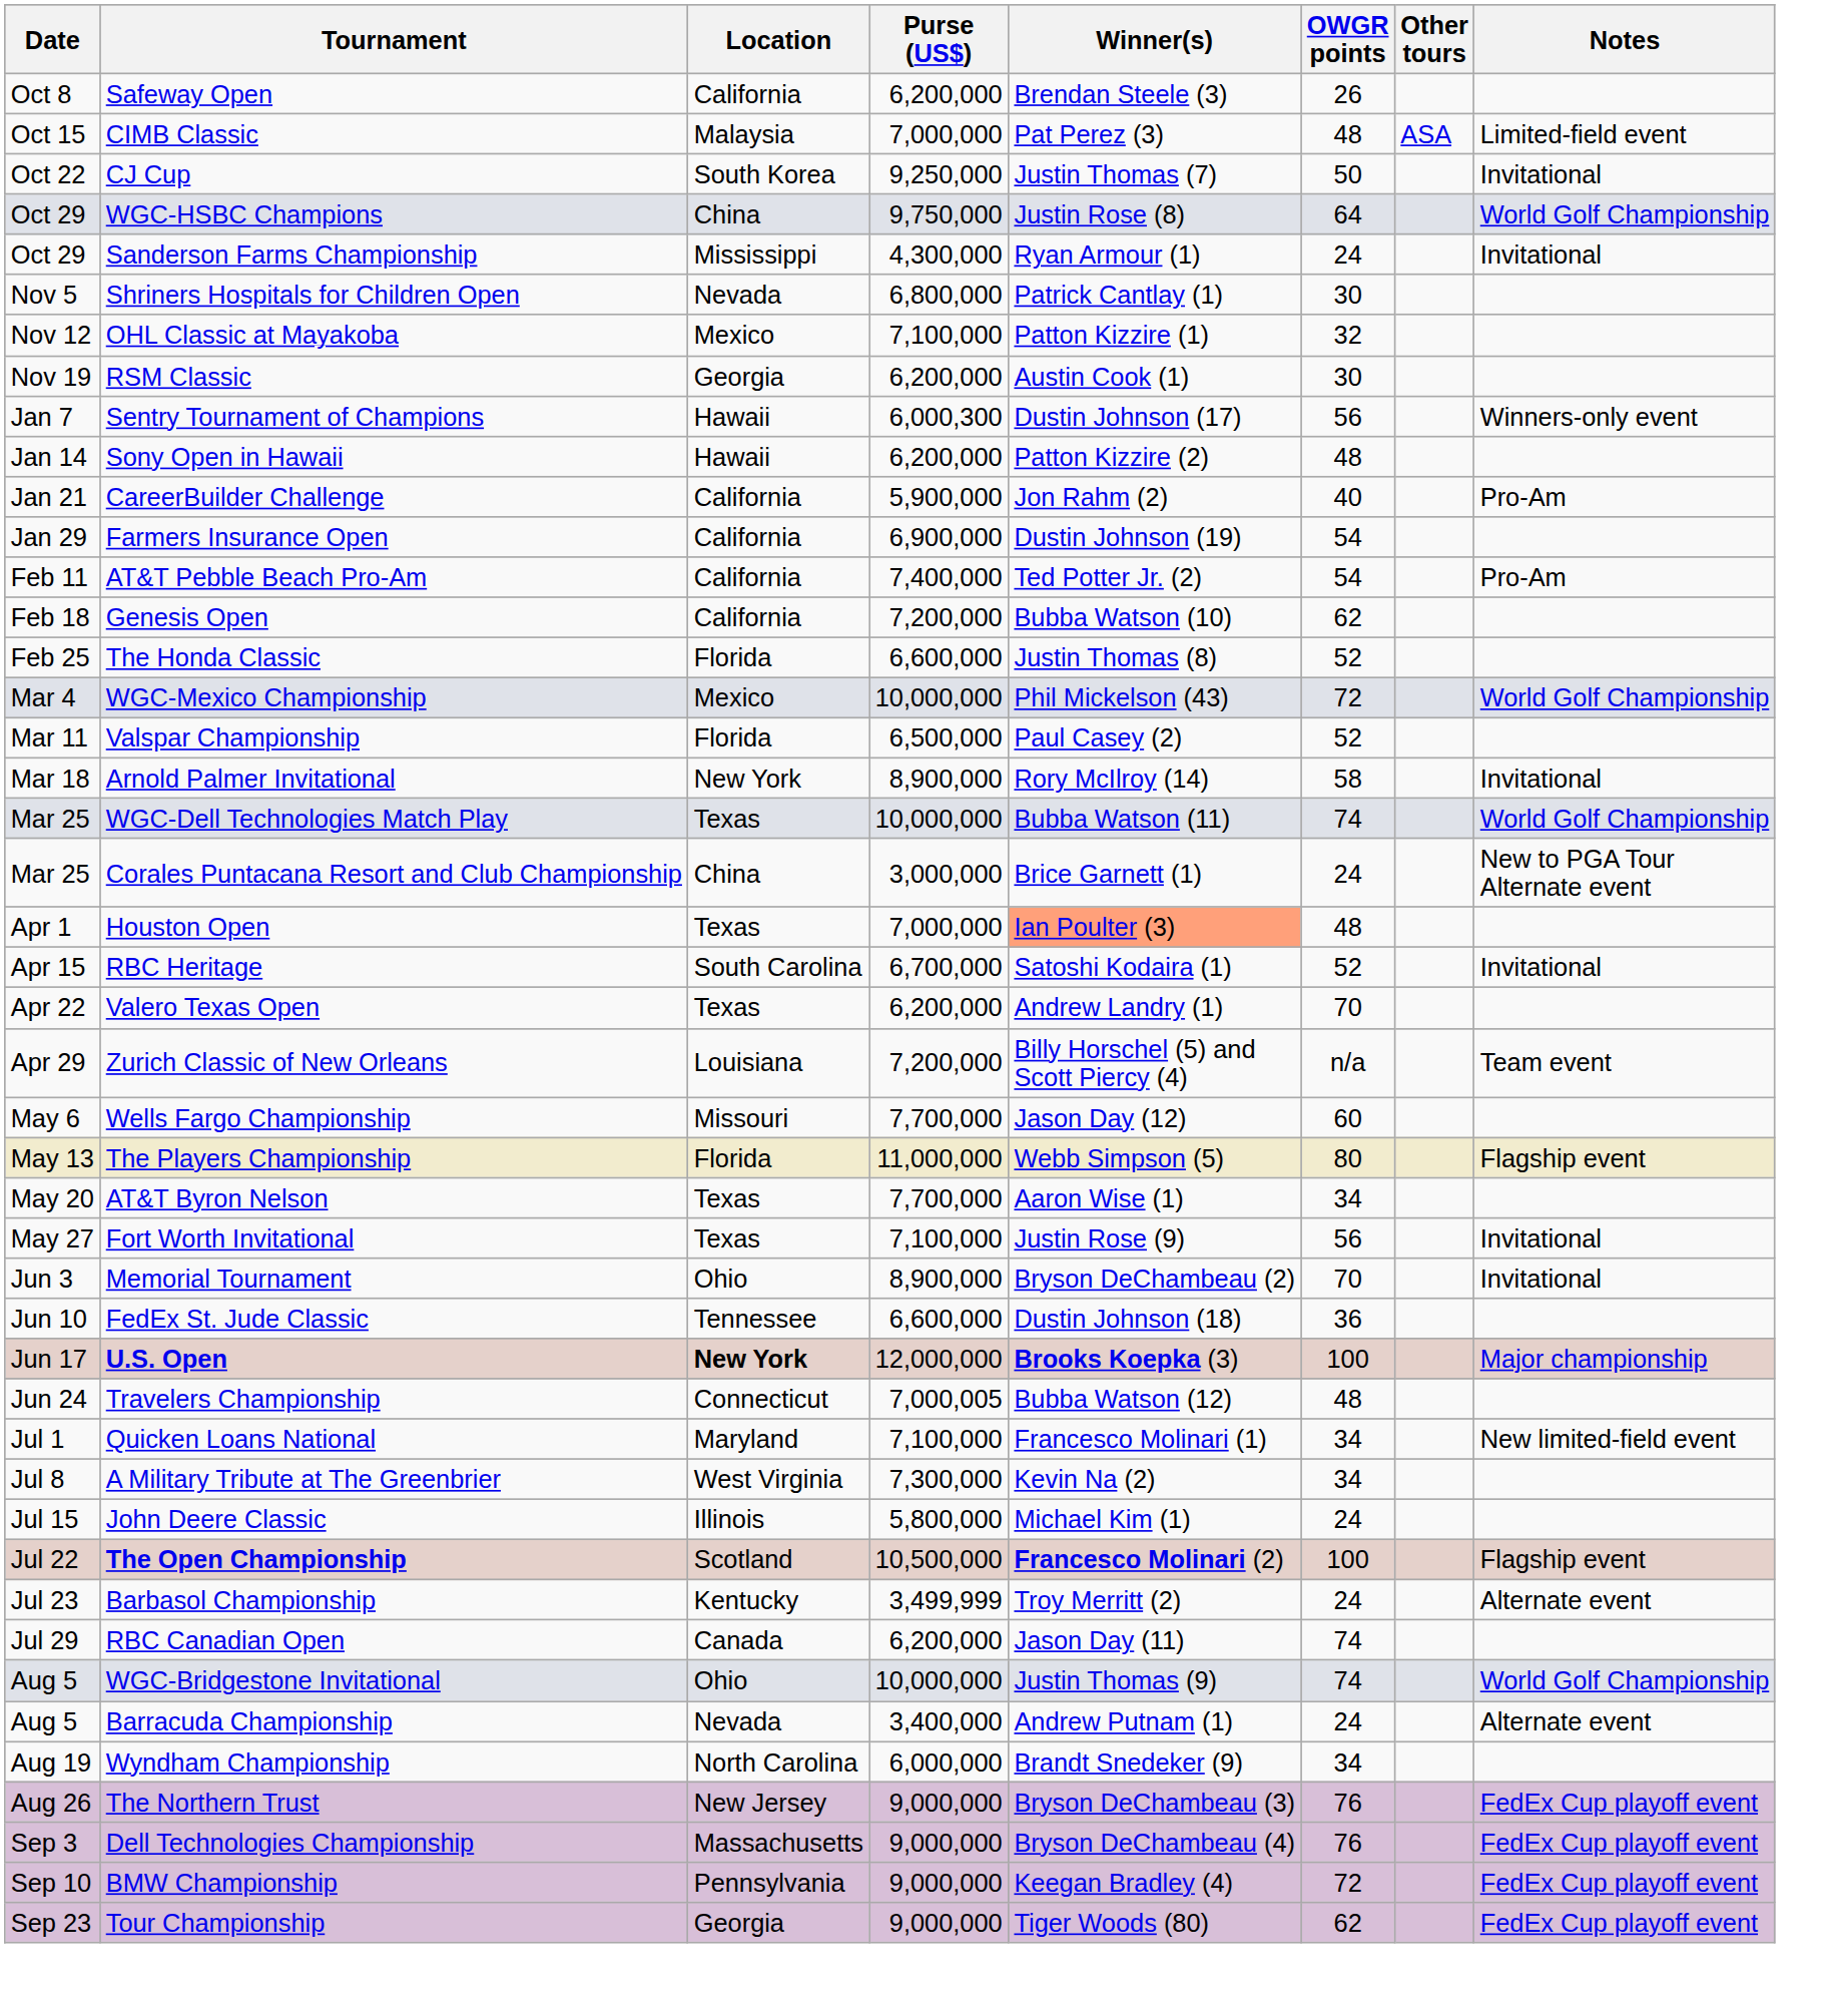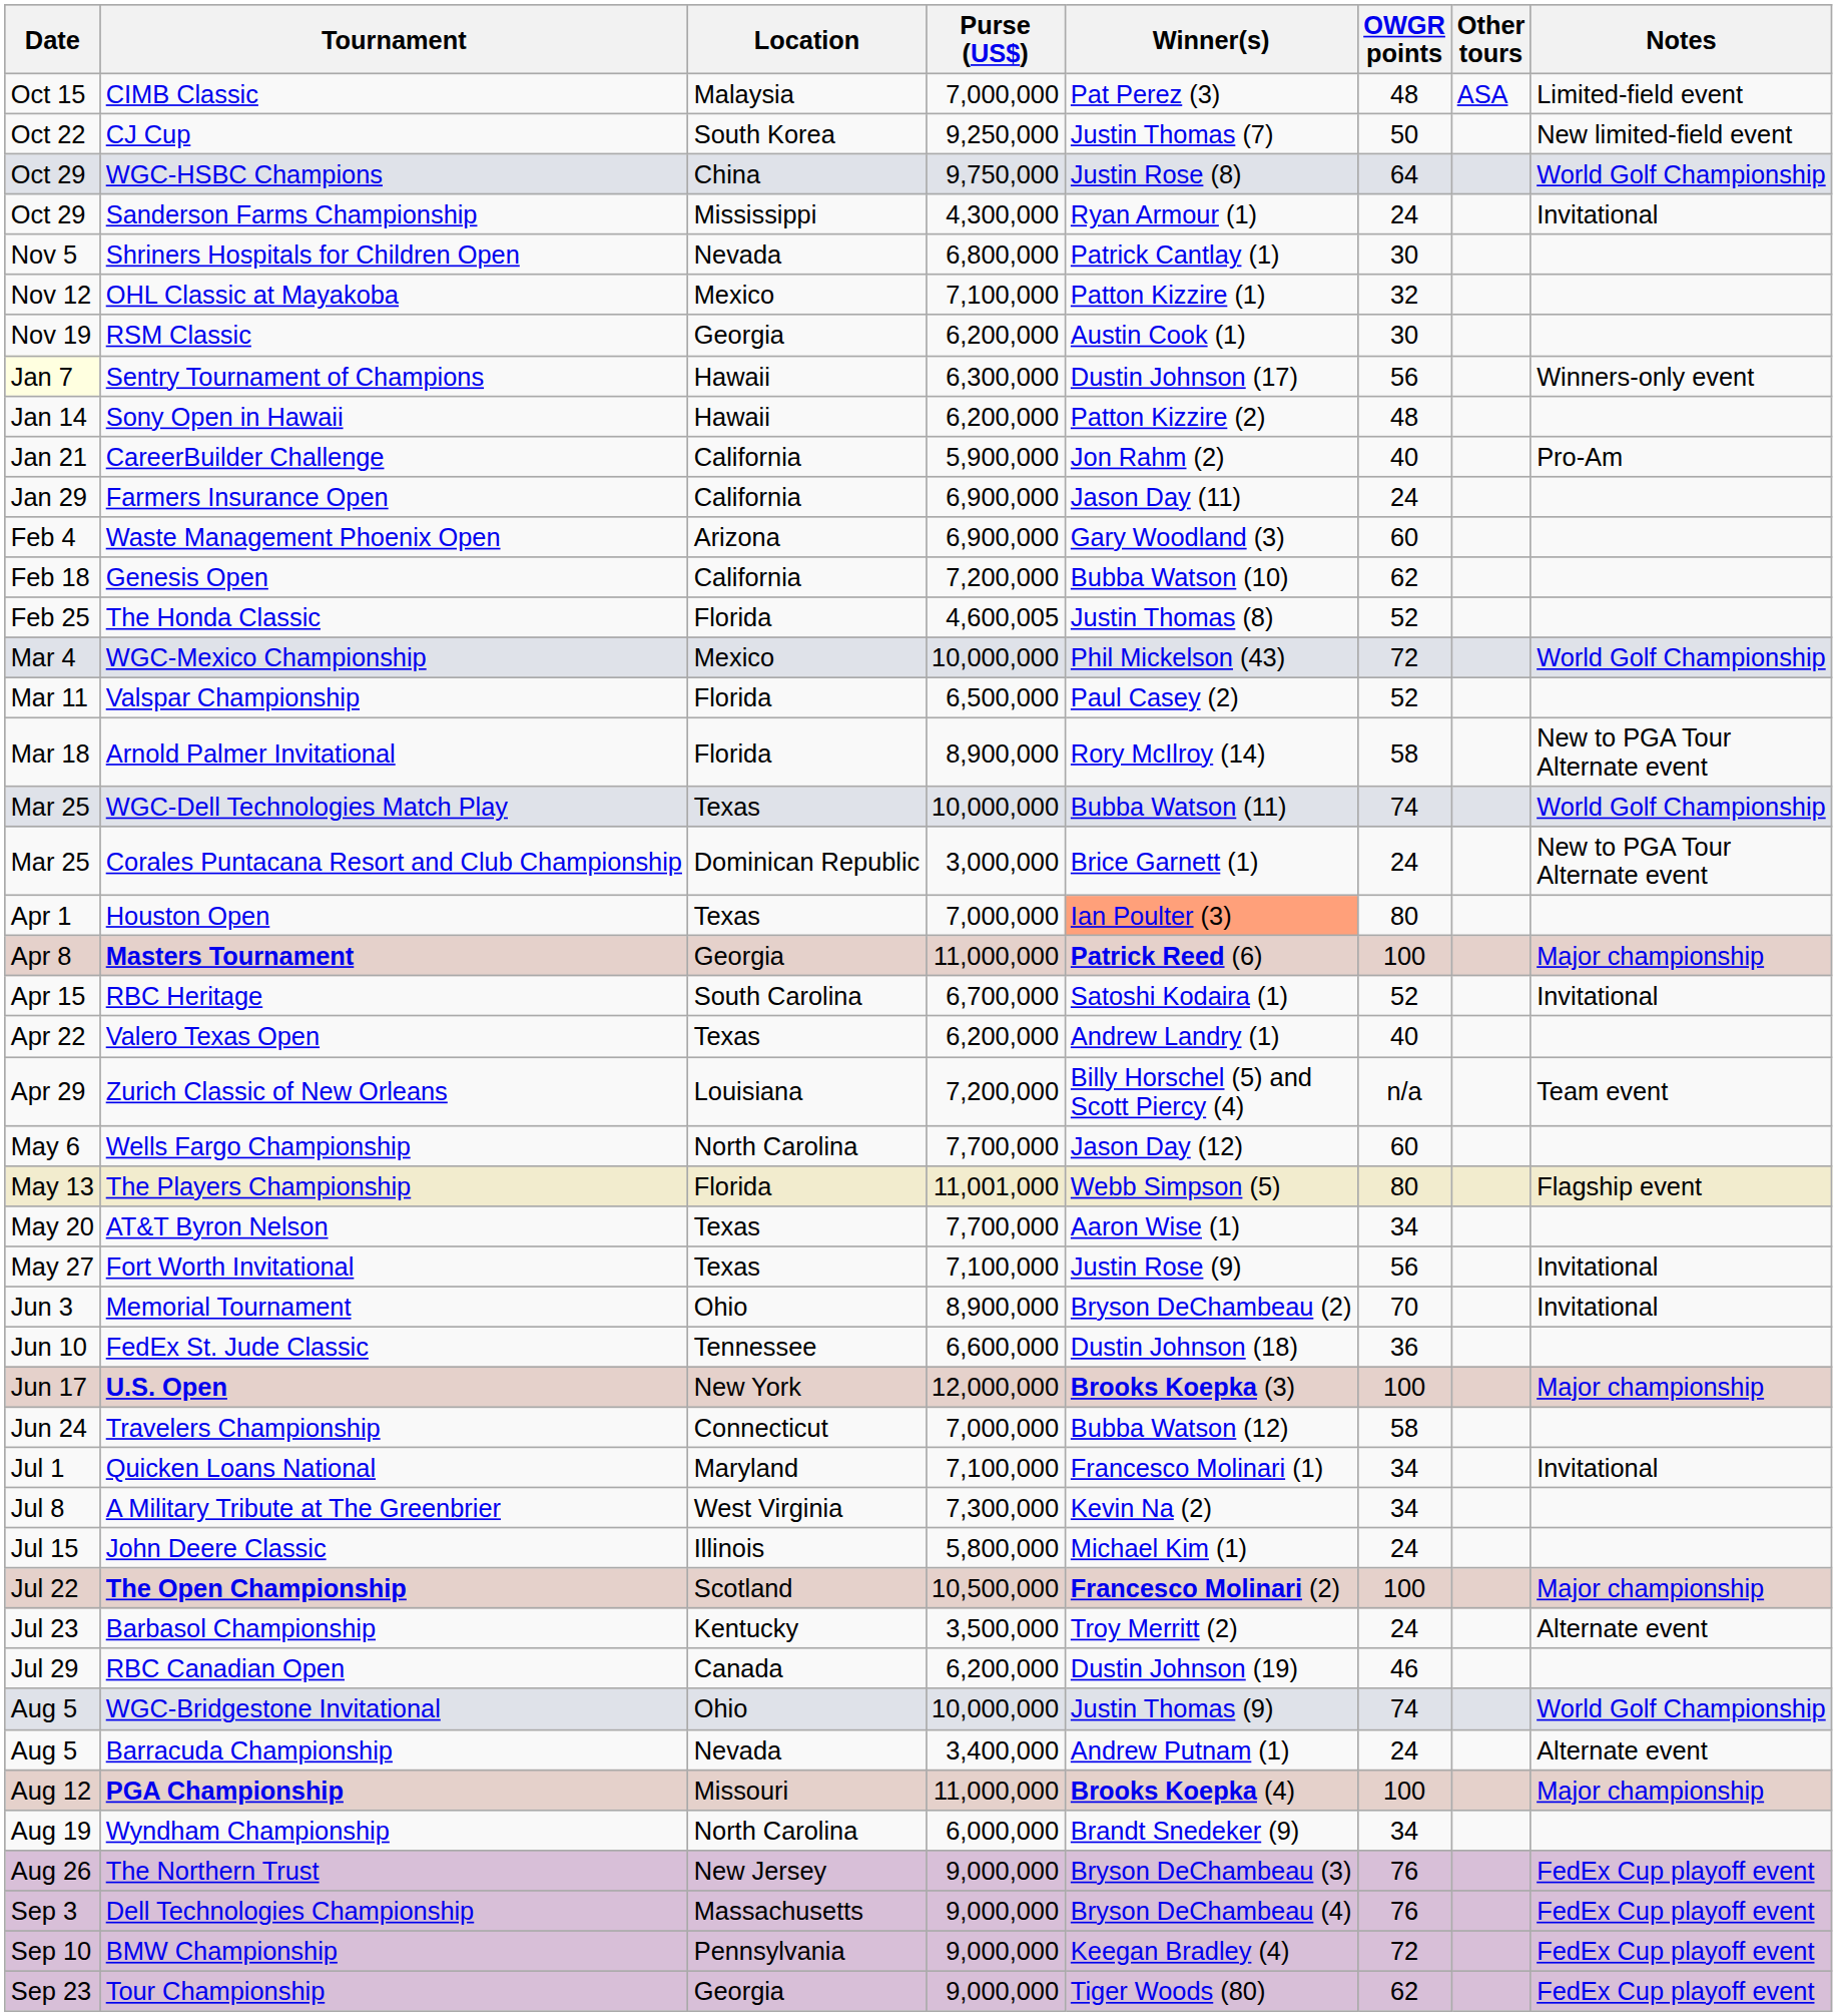- row: Oct 8 | Safeway Open | California | 6,200,000 | Brendan Steele (3) | 26
CJ Cup | Notes: Invitational -> New limited-field event
Sentry Tournament of Champions | Date: no background -> lightyellow background
Sentry Tournament of Champions | Purse (US$): 6,000,300 -> 6,300,000
Farmers Insurance Open | Winner(s): Dustin Johnson (19) -> Jason Day (11)
Farmers Insurance Open | OWGR points: 54 -> 24
+ row: Feb 4 | Waste Management Phoenix Open | Arizona | 6,900,000 | Gary Woodland (3) | 60
- row: Feb 11 | AT&T Pebble Beach Pro-Am | California | 7,400,000 | Ted Potter Jr. (2) | 54 | Pro-Am
The Honda Classic | Purse (US$): 6,600,000 -> 4,600,005
Arnold Palmer Invitational | Location: New York -> Florida
Arnold Palmer Invitational | Notes: Invitational -> New to PGA Tour Alternate event
Corales Puntacana Resort and Club Championship | Location: China -> Dominican Republic
Houston Open | OWGR points: 48 -> 80
+ row: Apr 8 | Masters Tournament | Georgia | 11,000,000 | Patrick Reed (6) | 100 | Major championship
Valero Texas Open | OWGR points: 70 -> 40
Wells Fargo Championship | Location: Missouri -> North Carolina
The Players Championship | Purse (US$): 11,000,000 -> 11,001,000
U.S. Open | Location: bold -> normal
Travelers Championship | Purse (US$): 7,000,005 -> 7,000,000
Travelers Championship | OWGR points: 48 -> 58
Quicken Loans National | Notes: New limited-field event -> Invitational
The Open Championship | Notes: Flagship event -> Major championship
Barbasol Championship | Purse (US$): 3,499,999 -> 3,500,000
RBC Canadian Open | Winner(s): Jason Day (11) -> Dustin Johnson (19)
RBC Canadian Open | OWGR points: 74 -> 46
+ row: Aug 12 | PGA Championship | Missouri | 11,000,000 | Brooks Koepka (4) | 100 | Major championship
